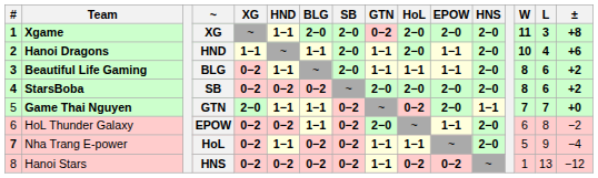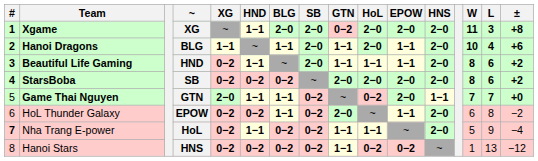Hanoi Dragons | ~: HND -> BLG
Beautiful Life Gaming | ~: BLG -> HND
